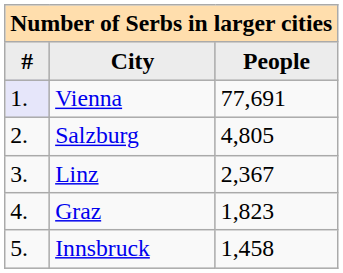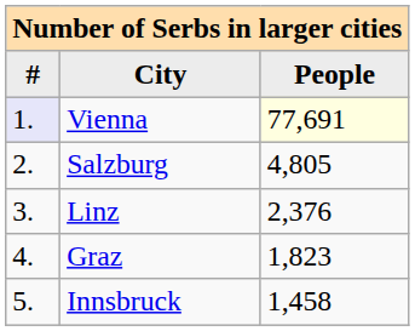Vienna | People: no background -> lightyellow background
Linz | People: 2,367 -> 2,376
